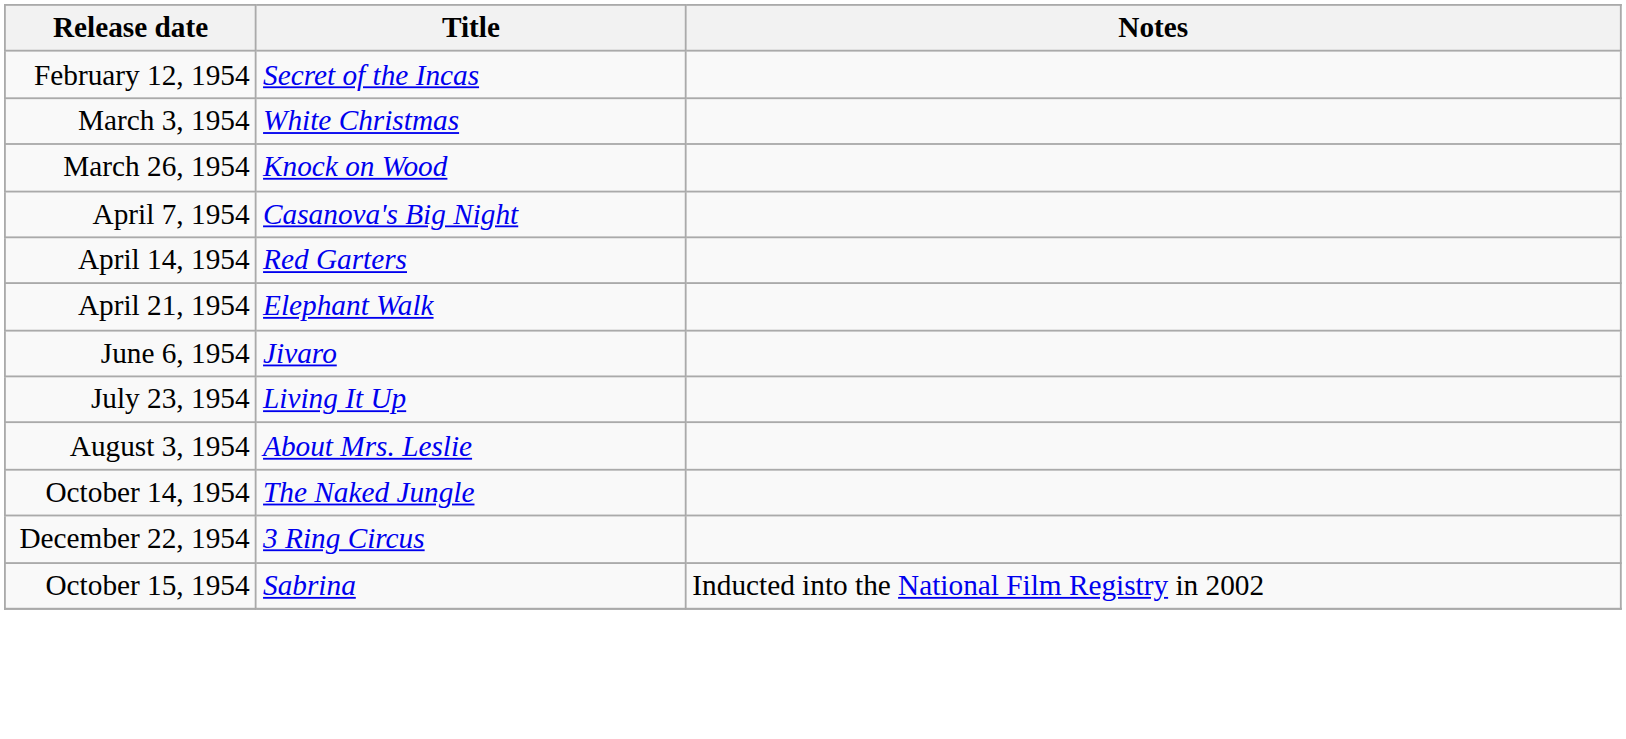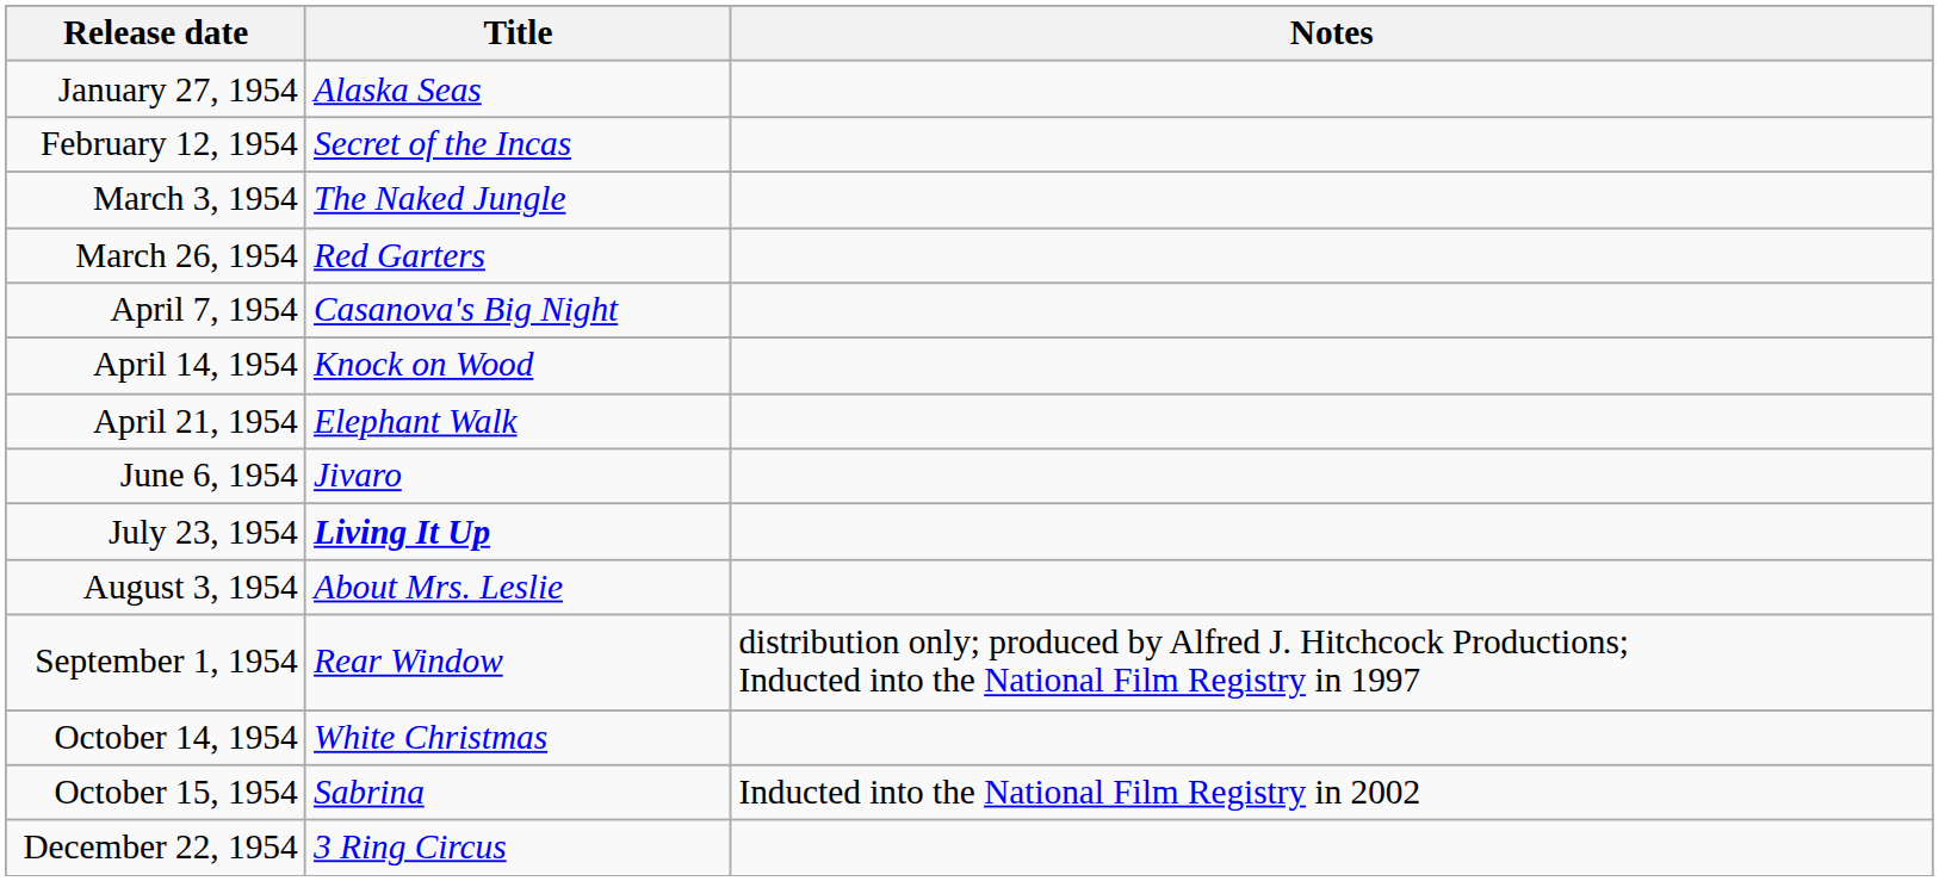+ row: January 27, 1954 | Alaska Seas
March 3, 1954 | Title: White Christmas -> The Naked Jungle
March 26, 1954 | Title: Knock on Wood -> Red Garters
April 14, 1954 | Title: Red Garters -> Knock on Wood
July 23, 1954 | Title: normal -> bold
+ row: September 1, 1954 | Rear Window | distribution only; produced by Alfred J. Hitchcock Productions; Inducted into the National Film Registry in 1997
October 14, 1954 | Title: The Naked Jungle -> White Christmas
rows swapped: October 15, 1954 <-> December 22, 1954
